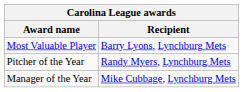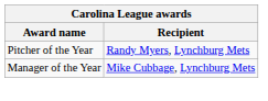- row: Most Valuable Player | Barry Lyons, Lynchburg Mets
